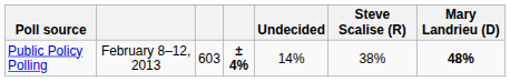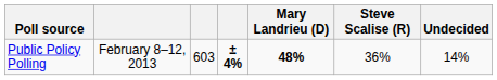columns swapped: Mary Landrieu (D) <-> Undecided
Public Policy Polling | Steve Scalise (R): 38% -> 36%
